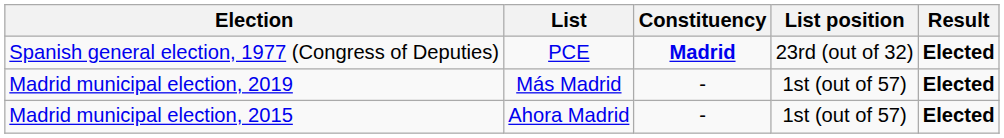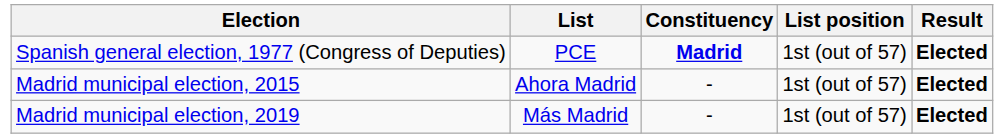Spanish general election, 1977 (Congress of Deputies) | List position: 23rd (out of 32) -> 1st (out of 57)
rows swapped: Madrid municipal election, 2015 <-> Madrid municipal election, 2019
